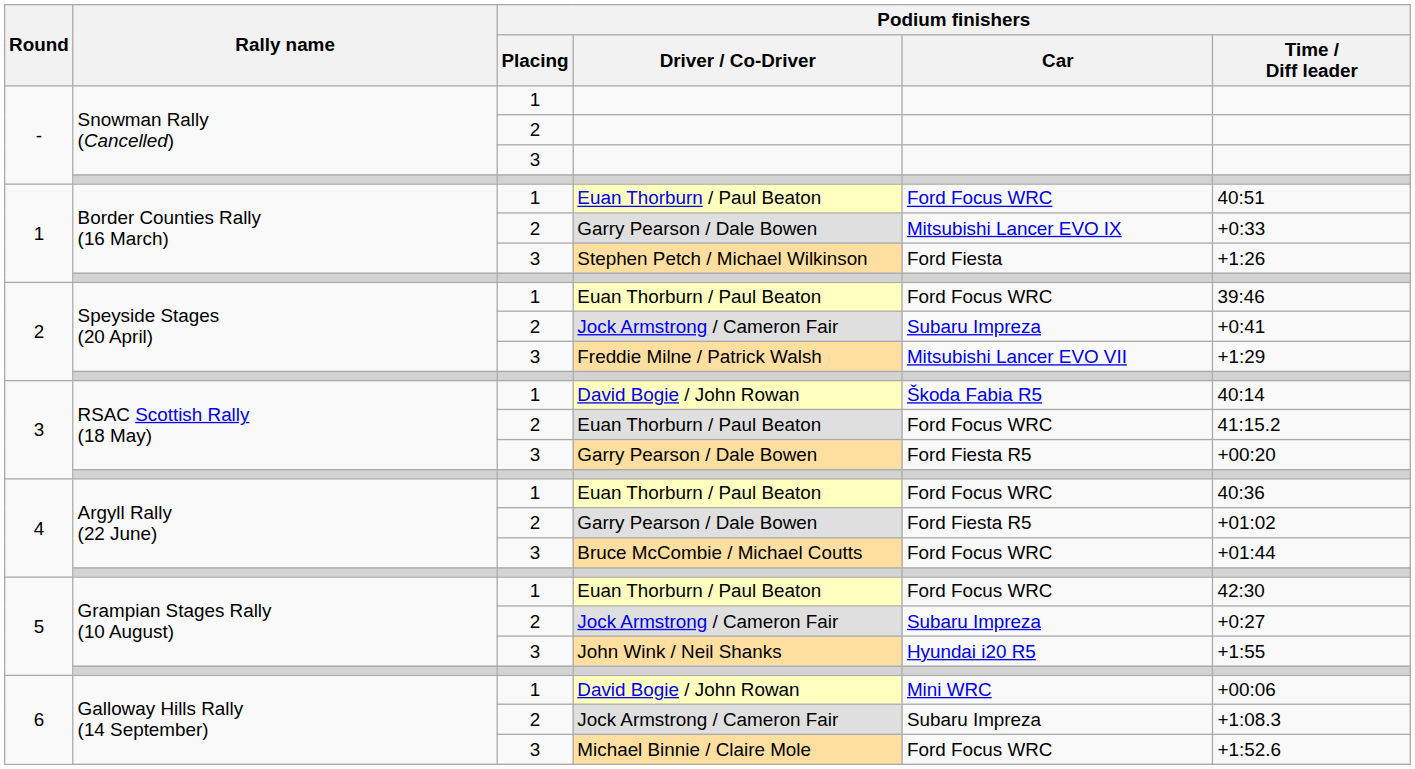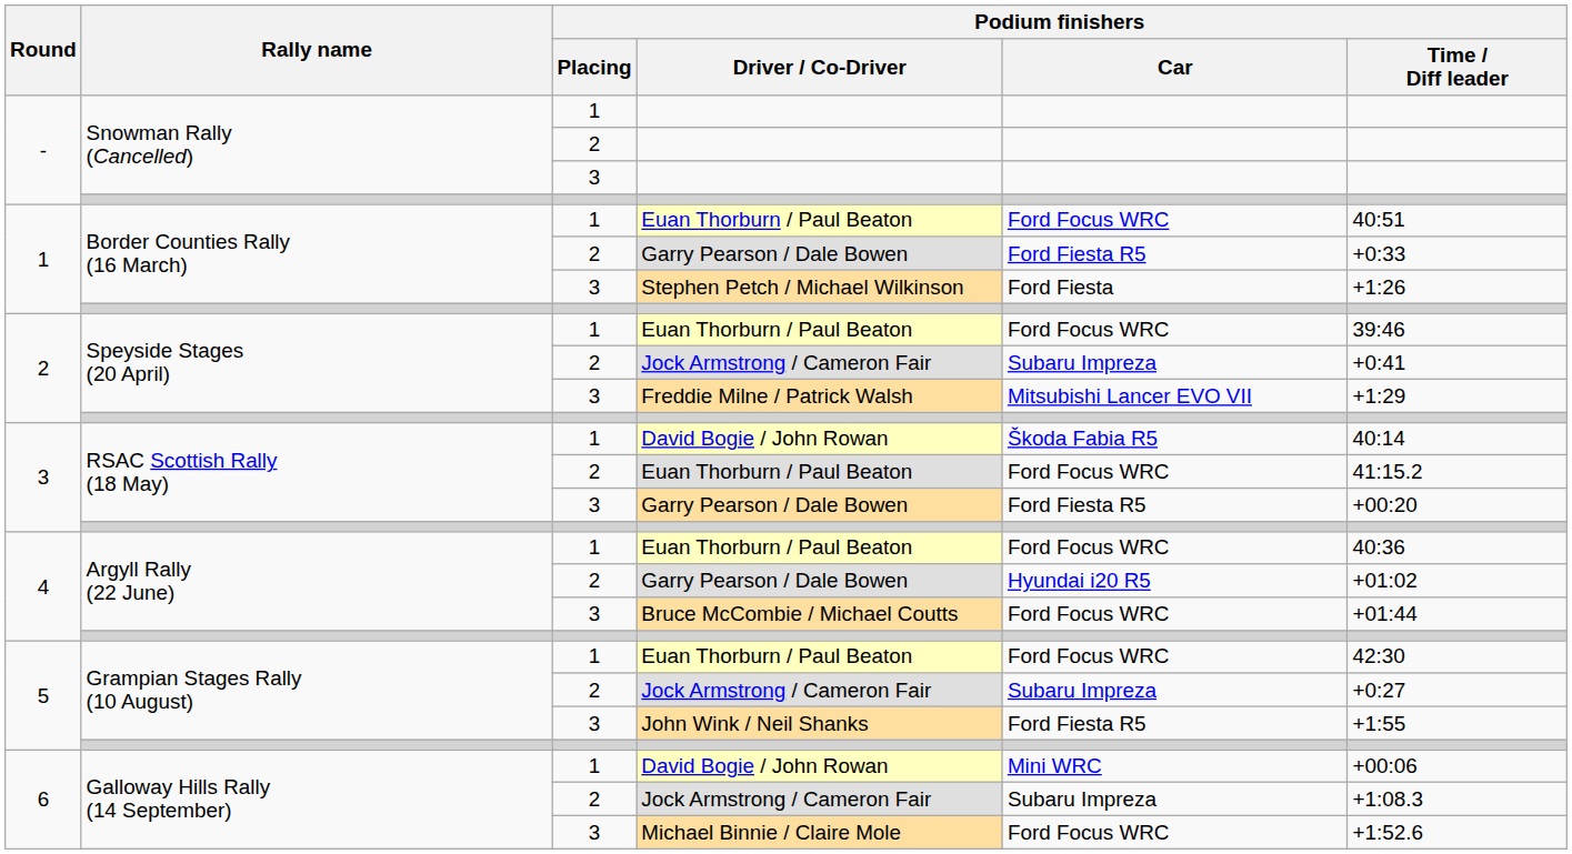1 / Garry Pearson / Dale Bowen | Podium finishers / Car: Mitsubishi Lancer EVO IX -> Ford Fiesta R5
4 / Garry Pearson / Dale Bowen | Podium finishers / Car: Ford Fiesta R5 -> Hyundai i20 R5
John Wink / Neil Shanks | Podium finishers / Car: Hyundai i20 R5 -> Ford Fiesta R5
